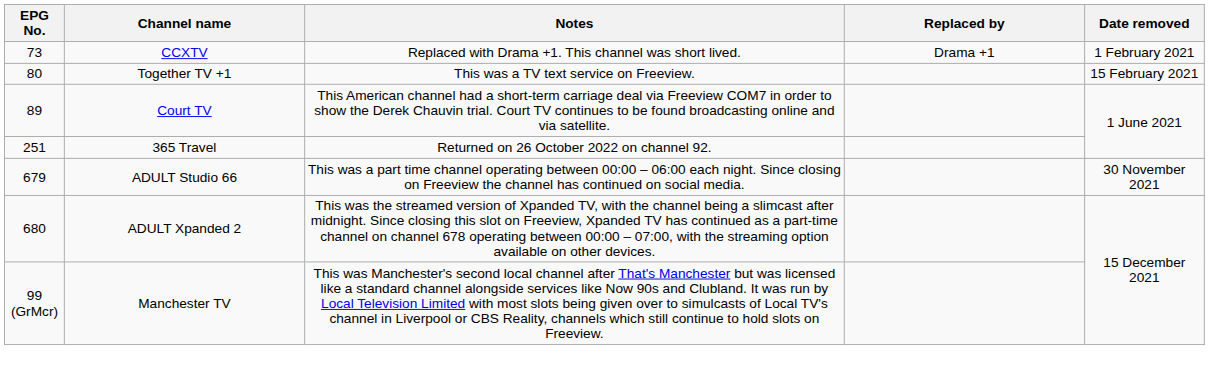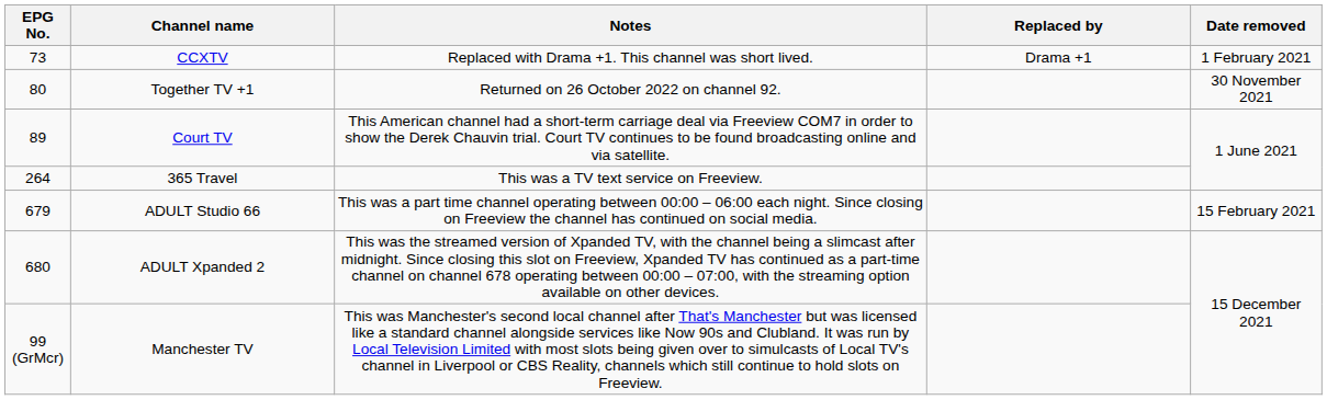Together TV +1 | Notes: This was a TV text service on Freeview. -> Returned on 26 October 2022 on channel 92.
Together TV +1 | Date removed: 15 February 2021 -> 30 November 2021
365 Travel | EPG No.: 251 -> 264
365 Travel | Notes: Returned on 26 October 2022 on channel 92. -> This was a TV text service on Freeview.
ADULT Studio 66 | Date removed: 30 November 2021 -> 15 February 2021
